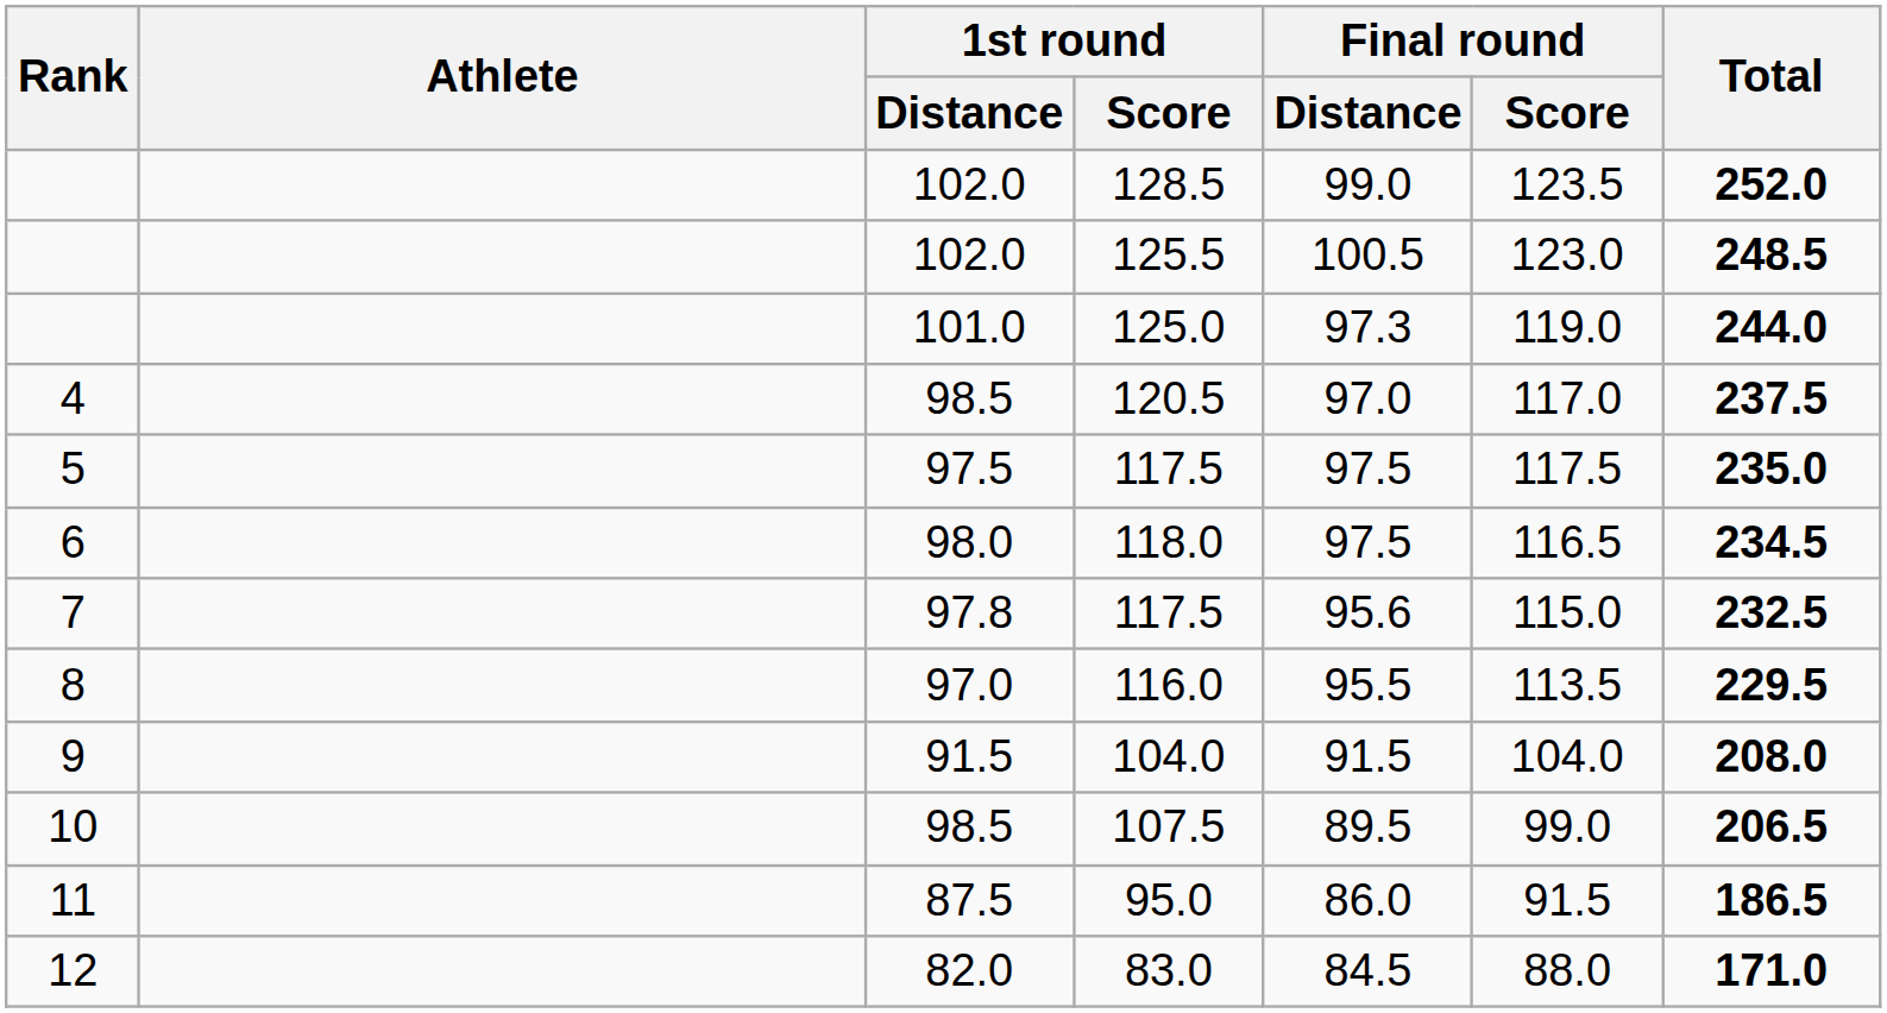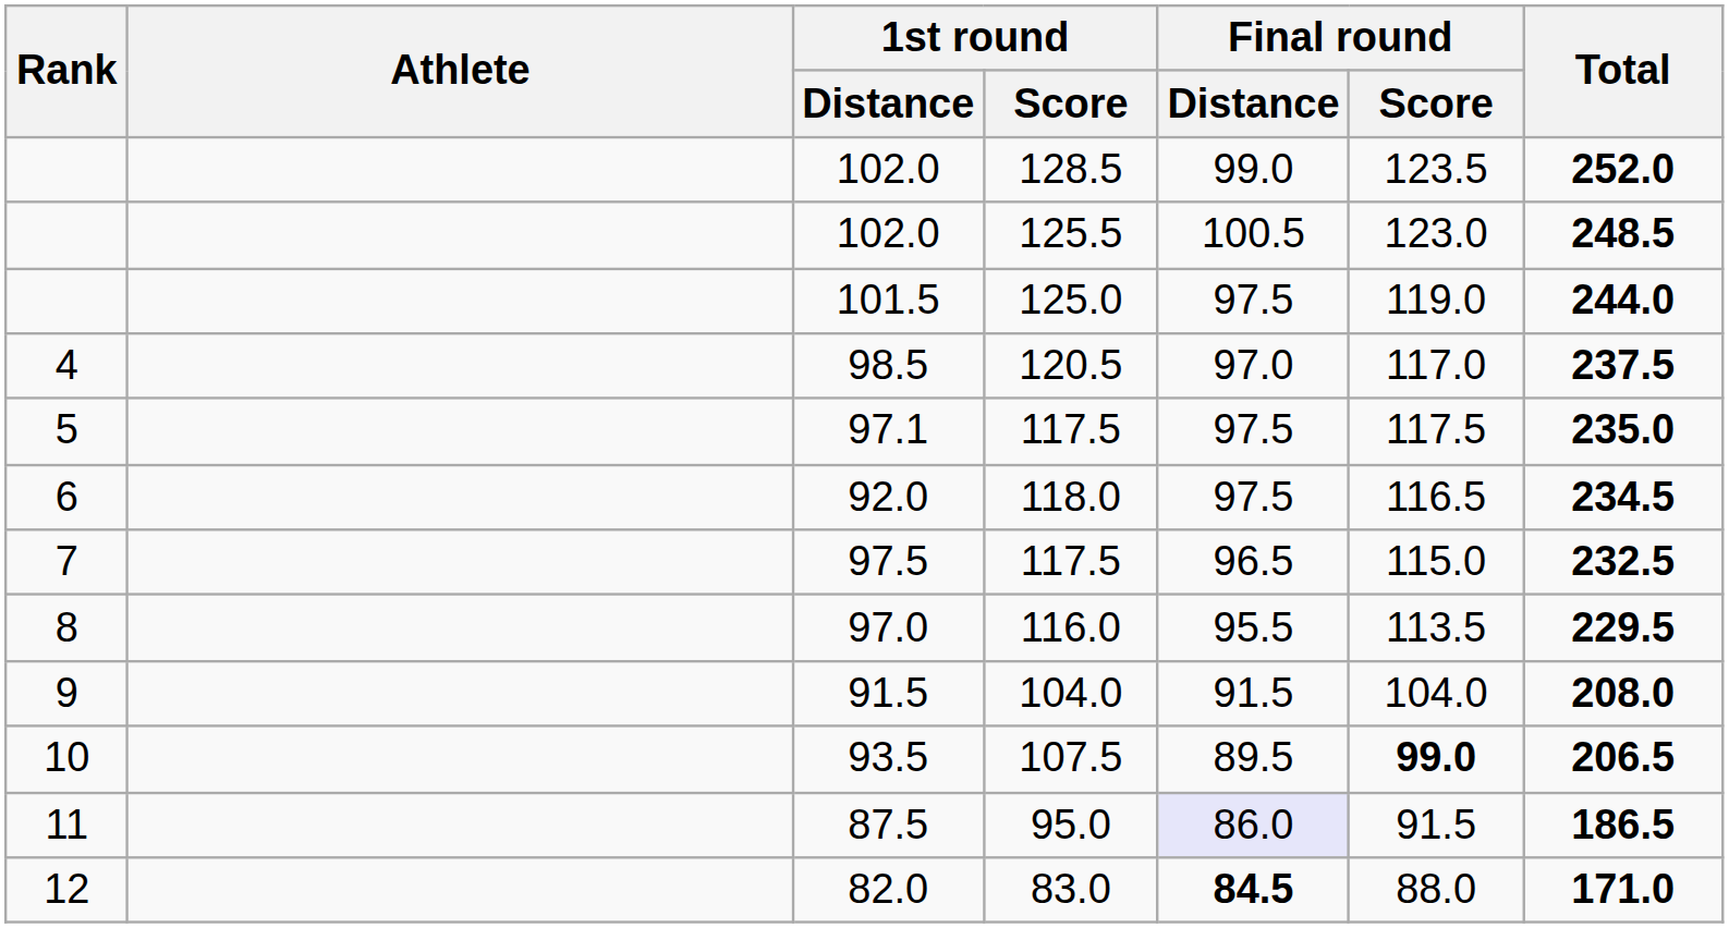125.0 | 1st round / Distance: 101.0 -> 101.5
125.0 | Final round / Distance: 97.3 -> 97.5
5 / 117.5 | 1st round / Distance: 97.5 -> 97.1
118.0 | 1st round / Distance: 98.0 -> 92.0
7 / 117.5 | 1st round / Distance: 97.8 -> 97.5
7 / 117.5 | Final round / Distance: 95.6 -> 96.5
107.5 | 1st round / Distance: 98.5 -> 93.5
107.5 | Final round / Score: normal -> bold
95.0 | Final round / Distance: no background -> lavender background
83.0 | Final round / Distance: normal -> bold
